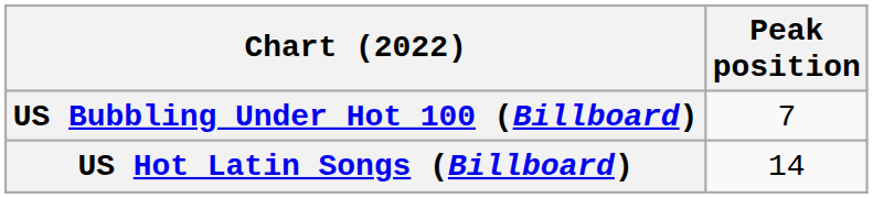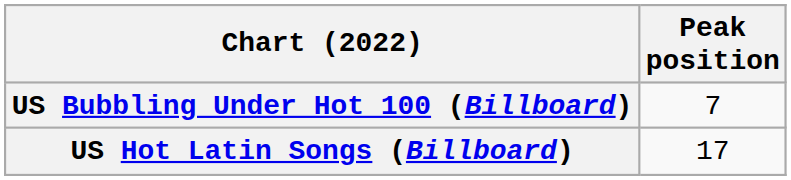US Hot Latin Songs (Billboard) | Peak position: 14 -> 17
